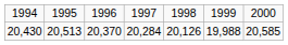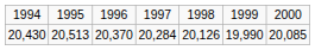20,430 | column 6: 19,988 -> 19,990
20,430 | column 7: 20,585 -> 20,085
